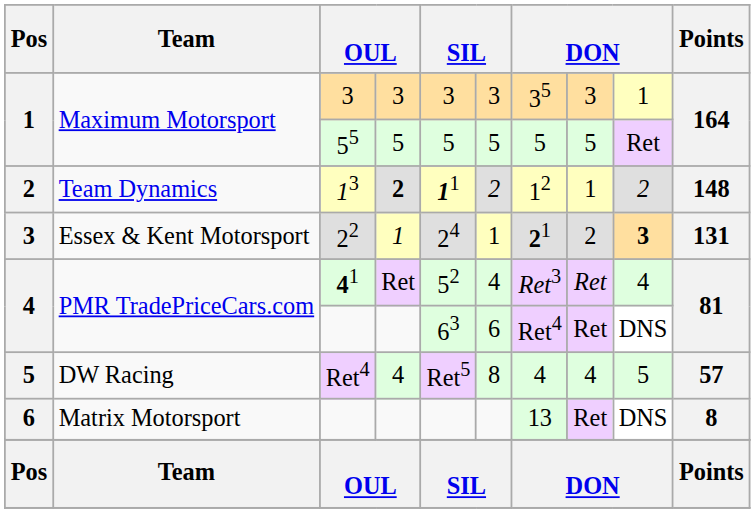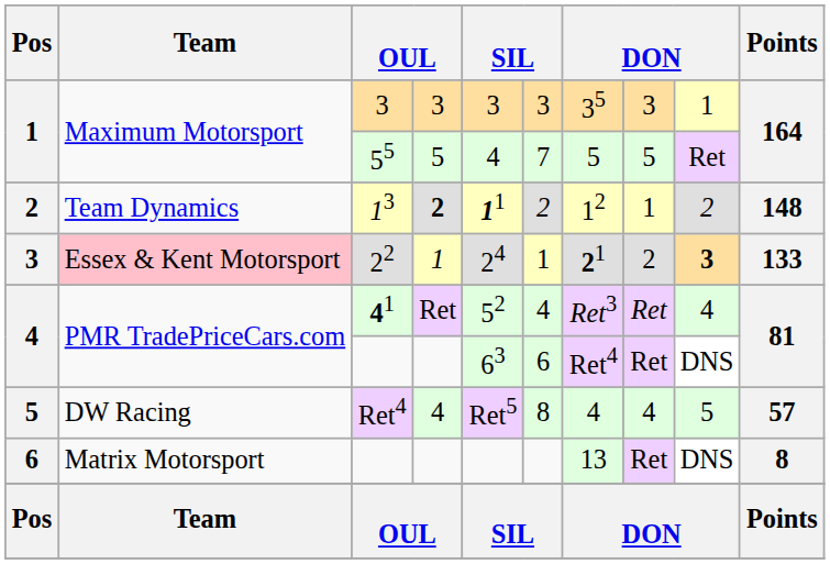55 | column 5: 5 -> 4
55 | column 6: 5 -> 7
22 | Team: no background -> pink background
22 | Points: 131 -> 133
